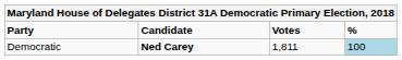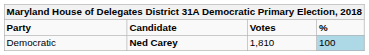Democratic | Votes: 1,811 -> 1,810
